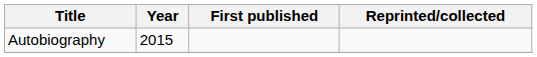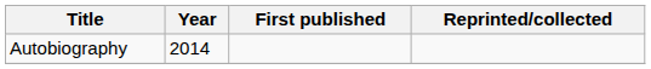Autobiography | Year: 2015 -> 2014
